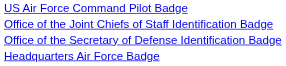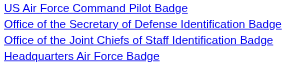rows swapped: Office of the Secretary of Defense Identification Badge <-> Office of the Joint Chiefs of Staff Identification Badge
